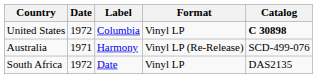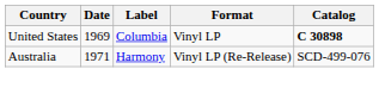United States | Date: 1972 -> 1969
- row: South Africa | 1972 | Date | Vinyl LP | DAS2135
